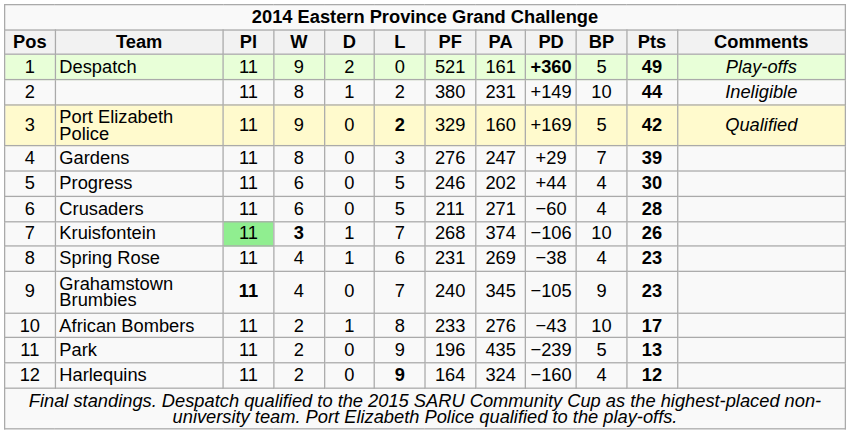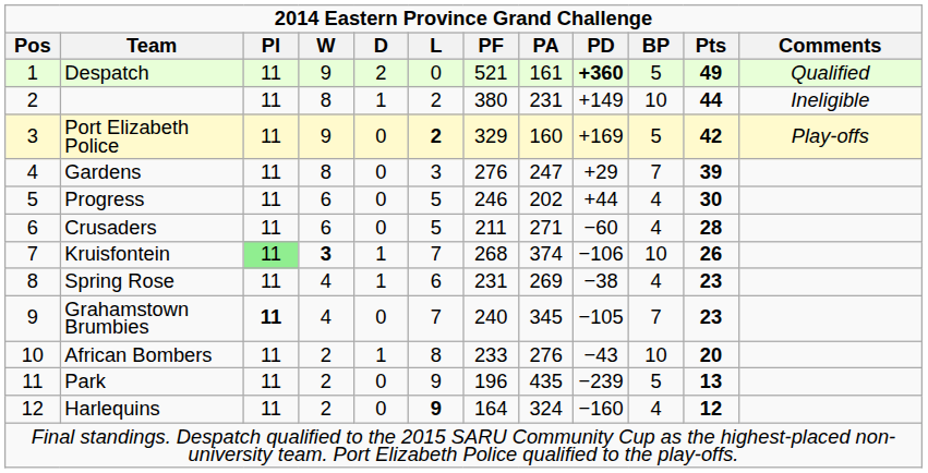Despatch | Comments: Play-offs -> Qualified
Port Elizabeth Police | Comments: Qualified -> Play-offs
Grahamstown Brumbies | BP: 9 -> 7
African Bombers | Pts: 17 -> 20
